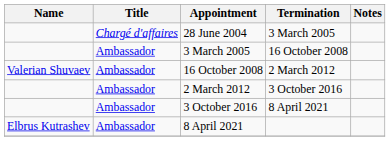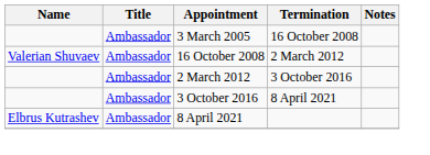- row: Chargé d'affaires | 28 June 2004 | 3 March 2005
